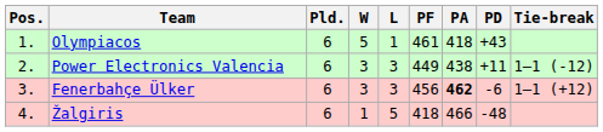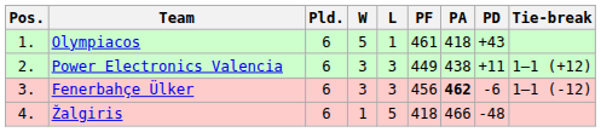Power Electronics Valencia | Tie-break: 1–1 (-12) -> 1–1 (+12)
Fenerbahçe Ülker | Tie-break: 1–1 (+12) -> 1–1 (-12)
